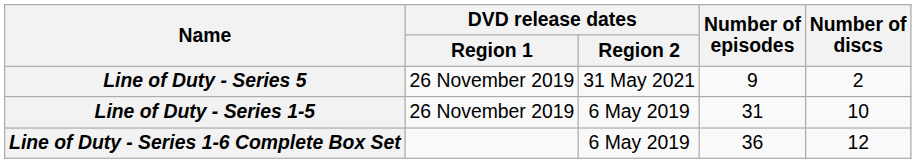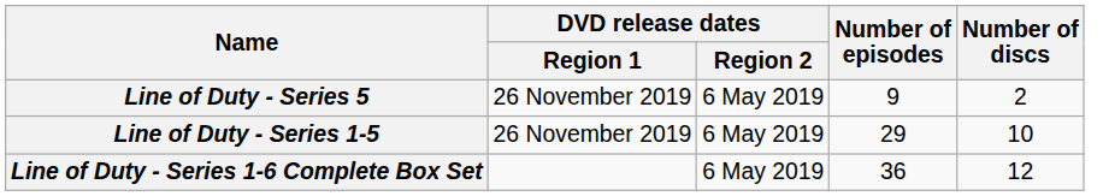Line of Duty - Series 5 | DVD release dates / Region 2: 31 May 2021 -> 6 May 2019
Line of Duty - Series 1-5 | Number of episodes: 31 -> 29
